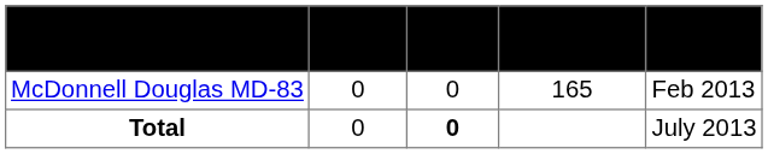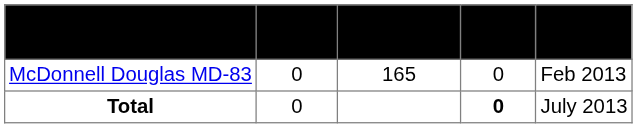columns swapped: Orders <-> Passengers
